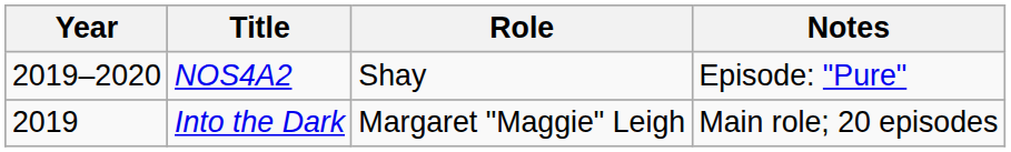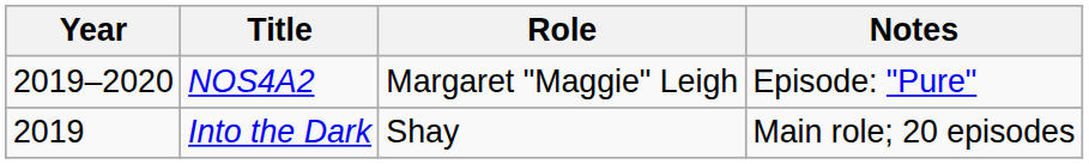NOS4A2 | Role: Shay -> Margaret "Maggie" Leigh
Into the Dark | Role: Margaret "Maggie" Leigh -> Shay
